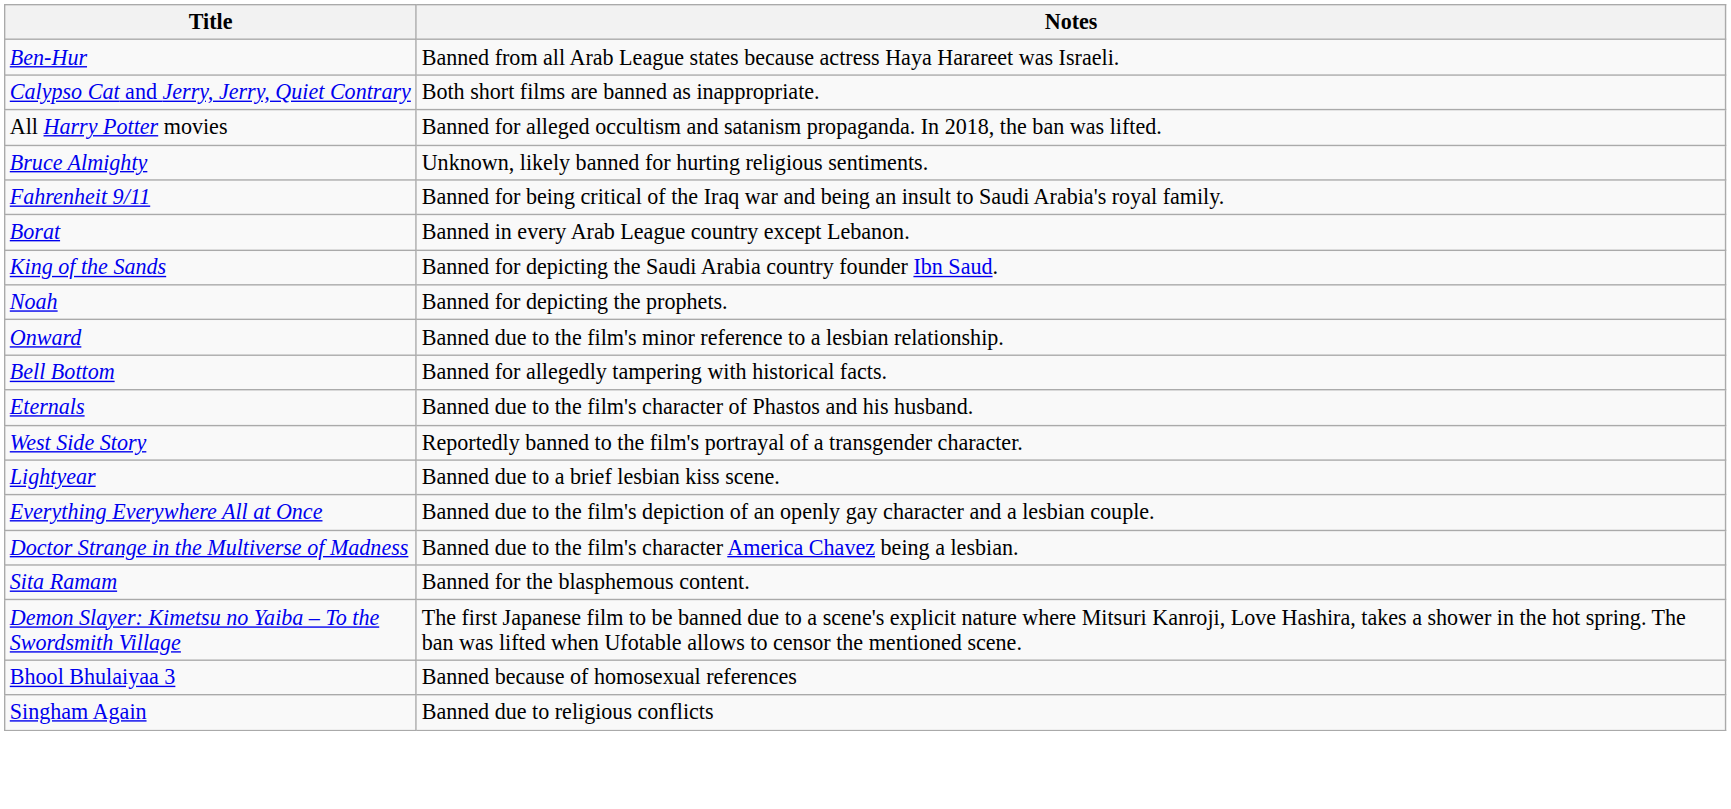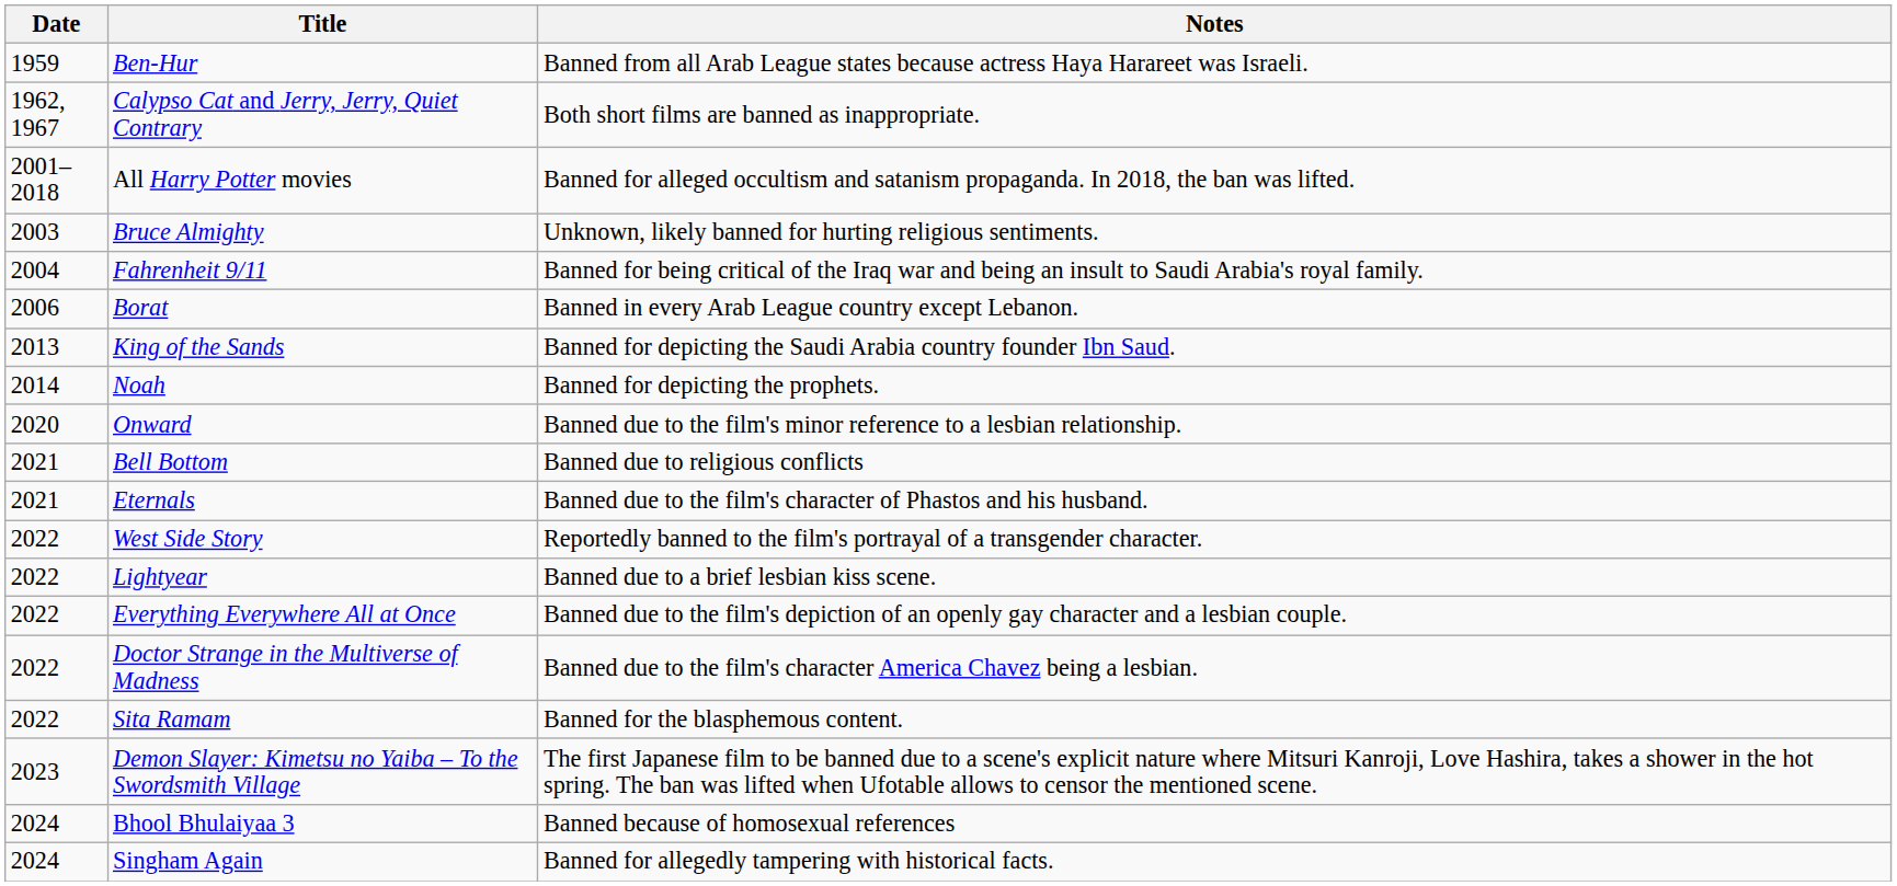+ column: Date | 1959 | 1962, 1967 | 2001–2018 | 2003 | 2004 | 2006 | 2013 | 2014 | 2020 | 2021 | 2021 | 2022 | 2022 | 2022 | 2022 | 2022 | 2023 | 2024 | 2024
Bell Bottom | Notes: Banned for allegedly tampering with historical facts. -> Banned due to religious conflicts
Singham Again | Notes: Banned due to religious conflicts -> Banned for allegedly tampering with historical facts.
